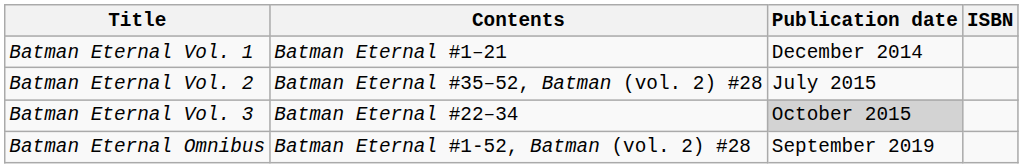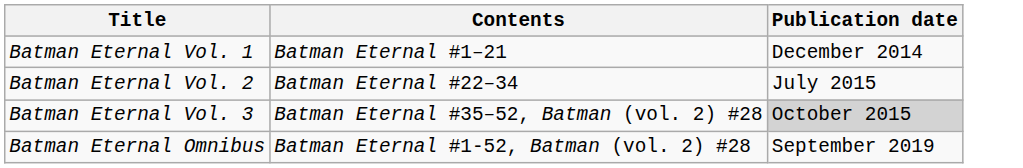- column: ISBN
Batman Eternal Vol. 2 | Contents: Batman Eternal #35–52, Batman (vol. 2) #28 -> Batman Eternal #22–34
Batman Eternal Vol. 3 | Contents: Batman Eternal #22–34 -> Batman Eternal #35–52, Batman (vol. 2) #28
